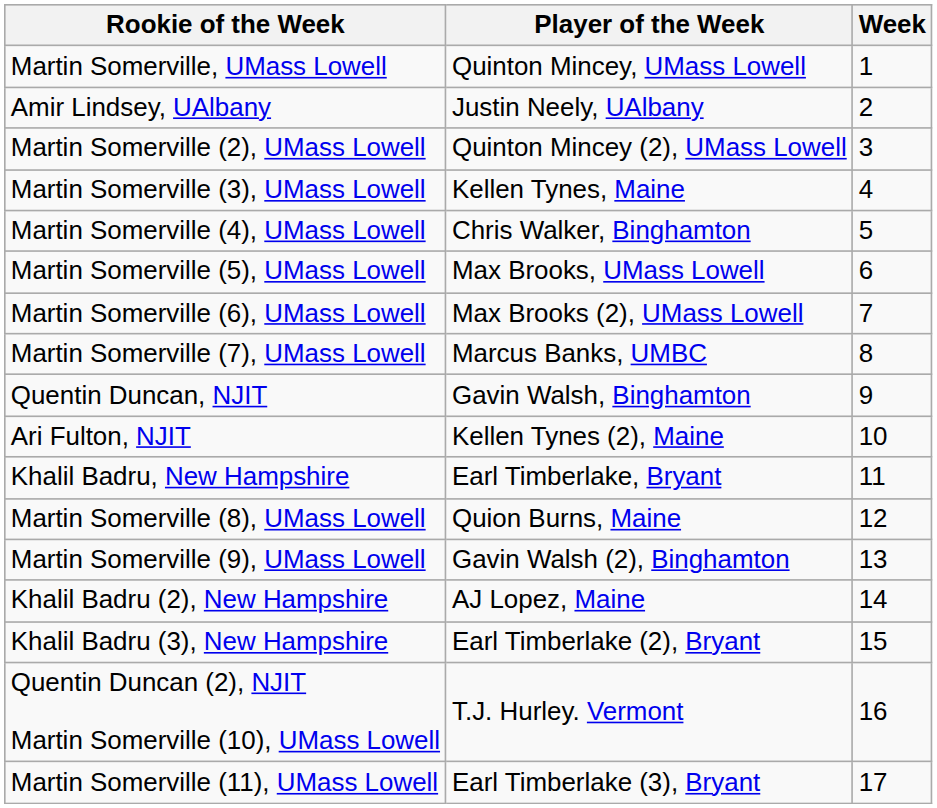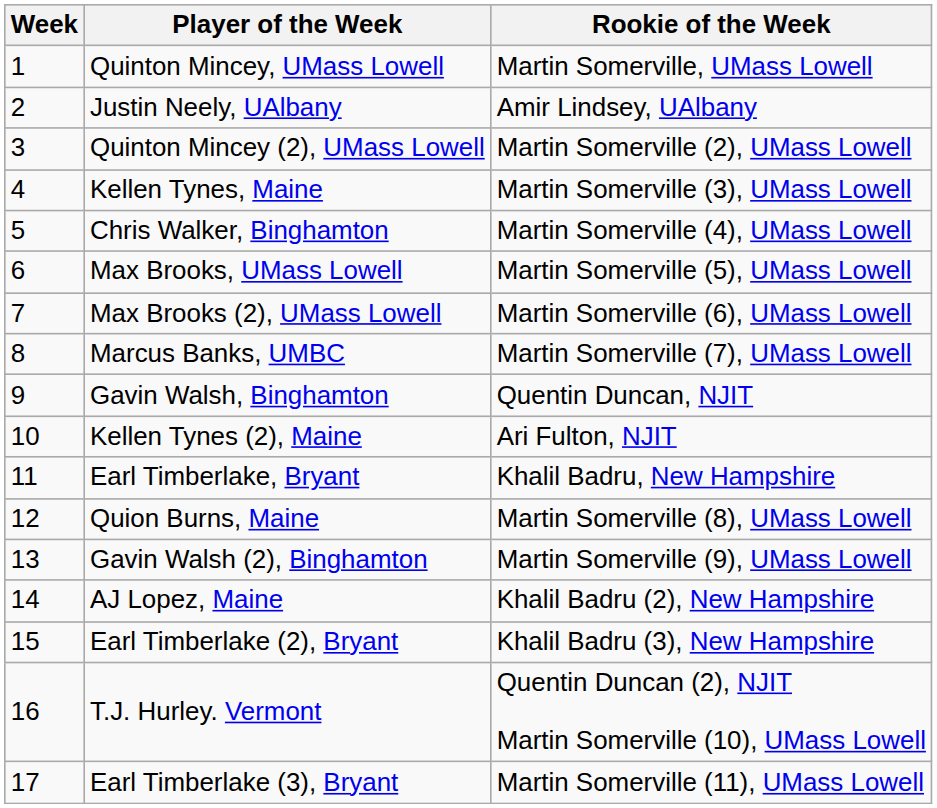columns swapped: Week <-> Rookie of the Week
